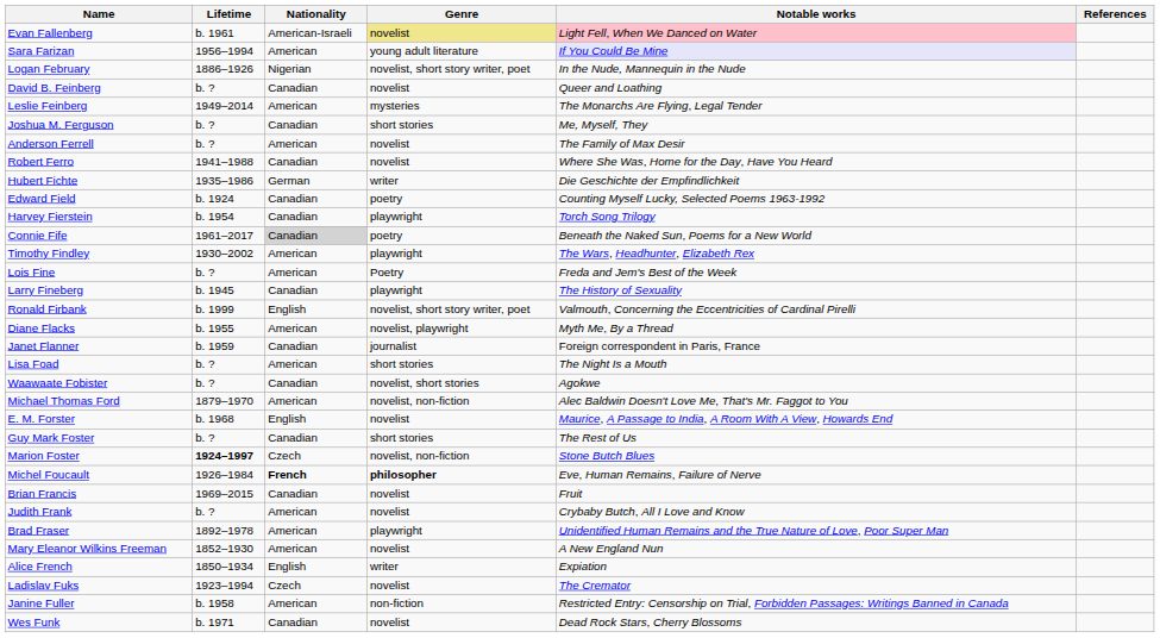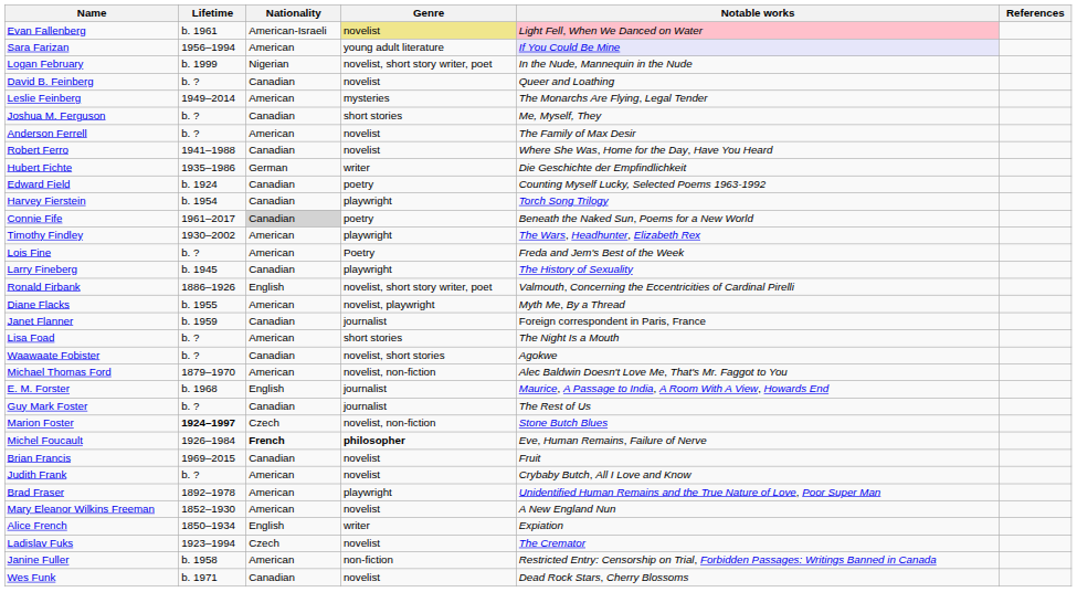Logan February | Lifetime: 1886–1926 -> b. 1999
Ronald Firbank | Lifetime: b. 1999 -> 1886–1926
E. M. Forster | Genre: novelist -> journalist
Guy Mark Foster | Genre: short stories -> journalist
